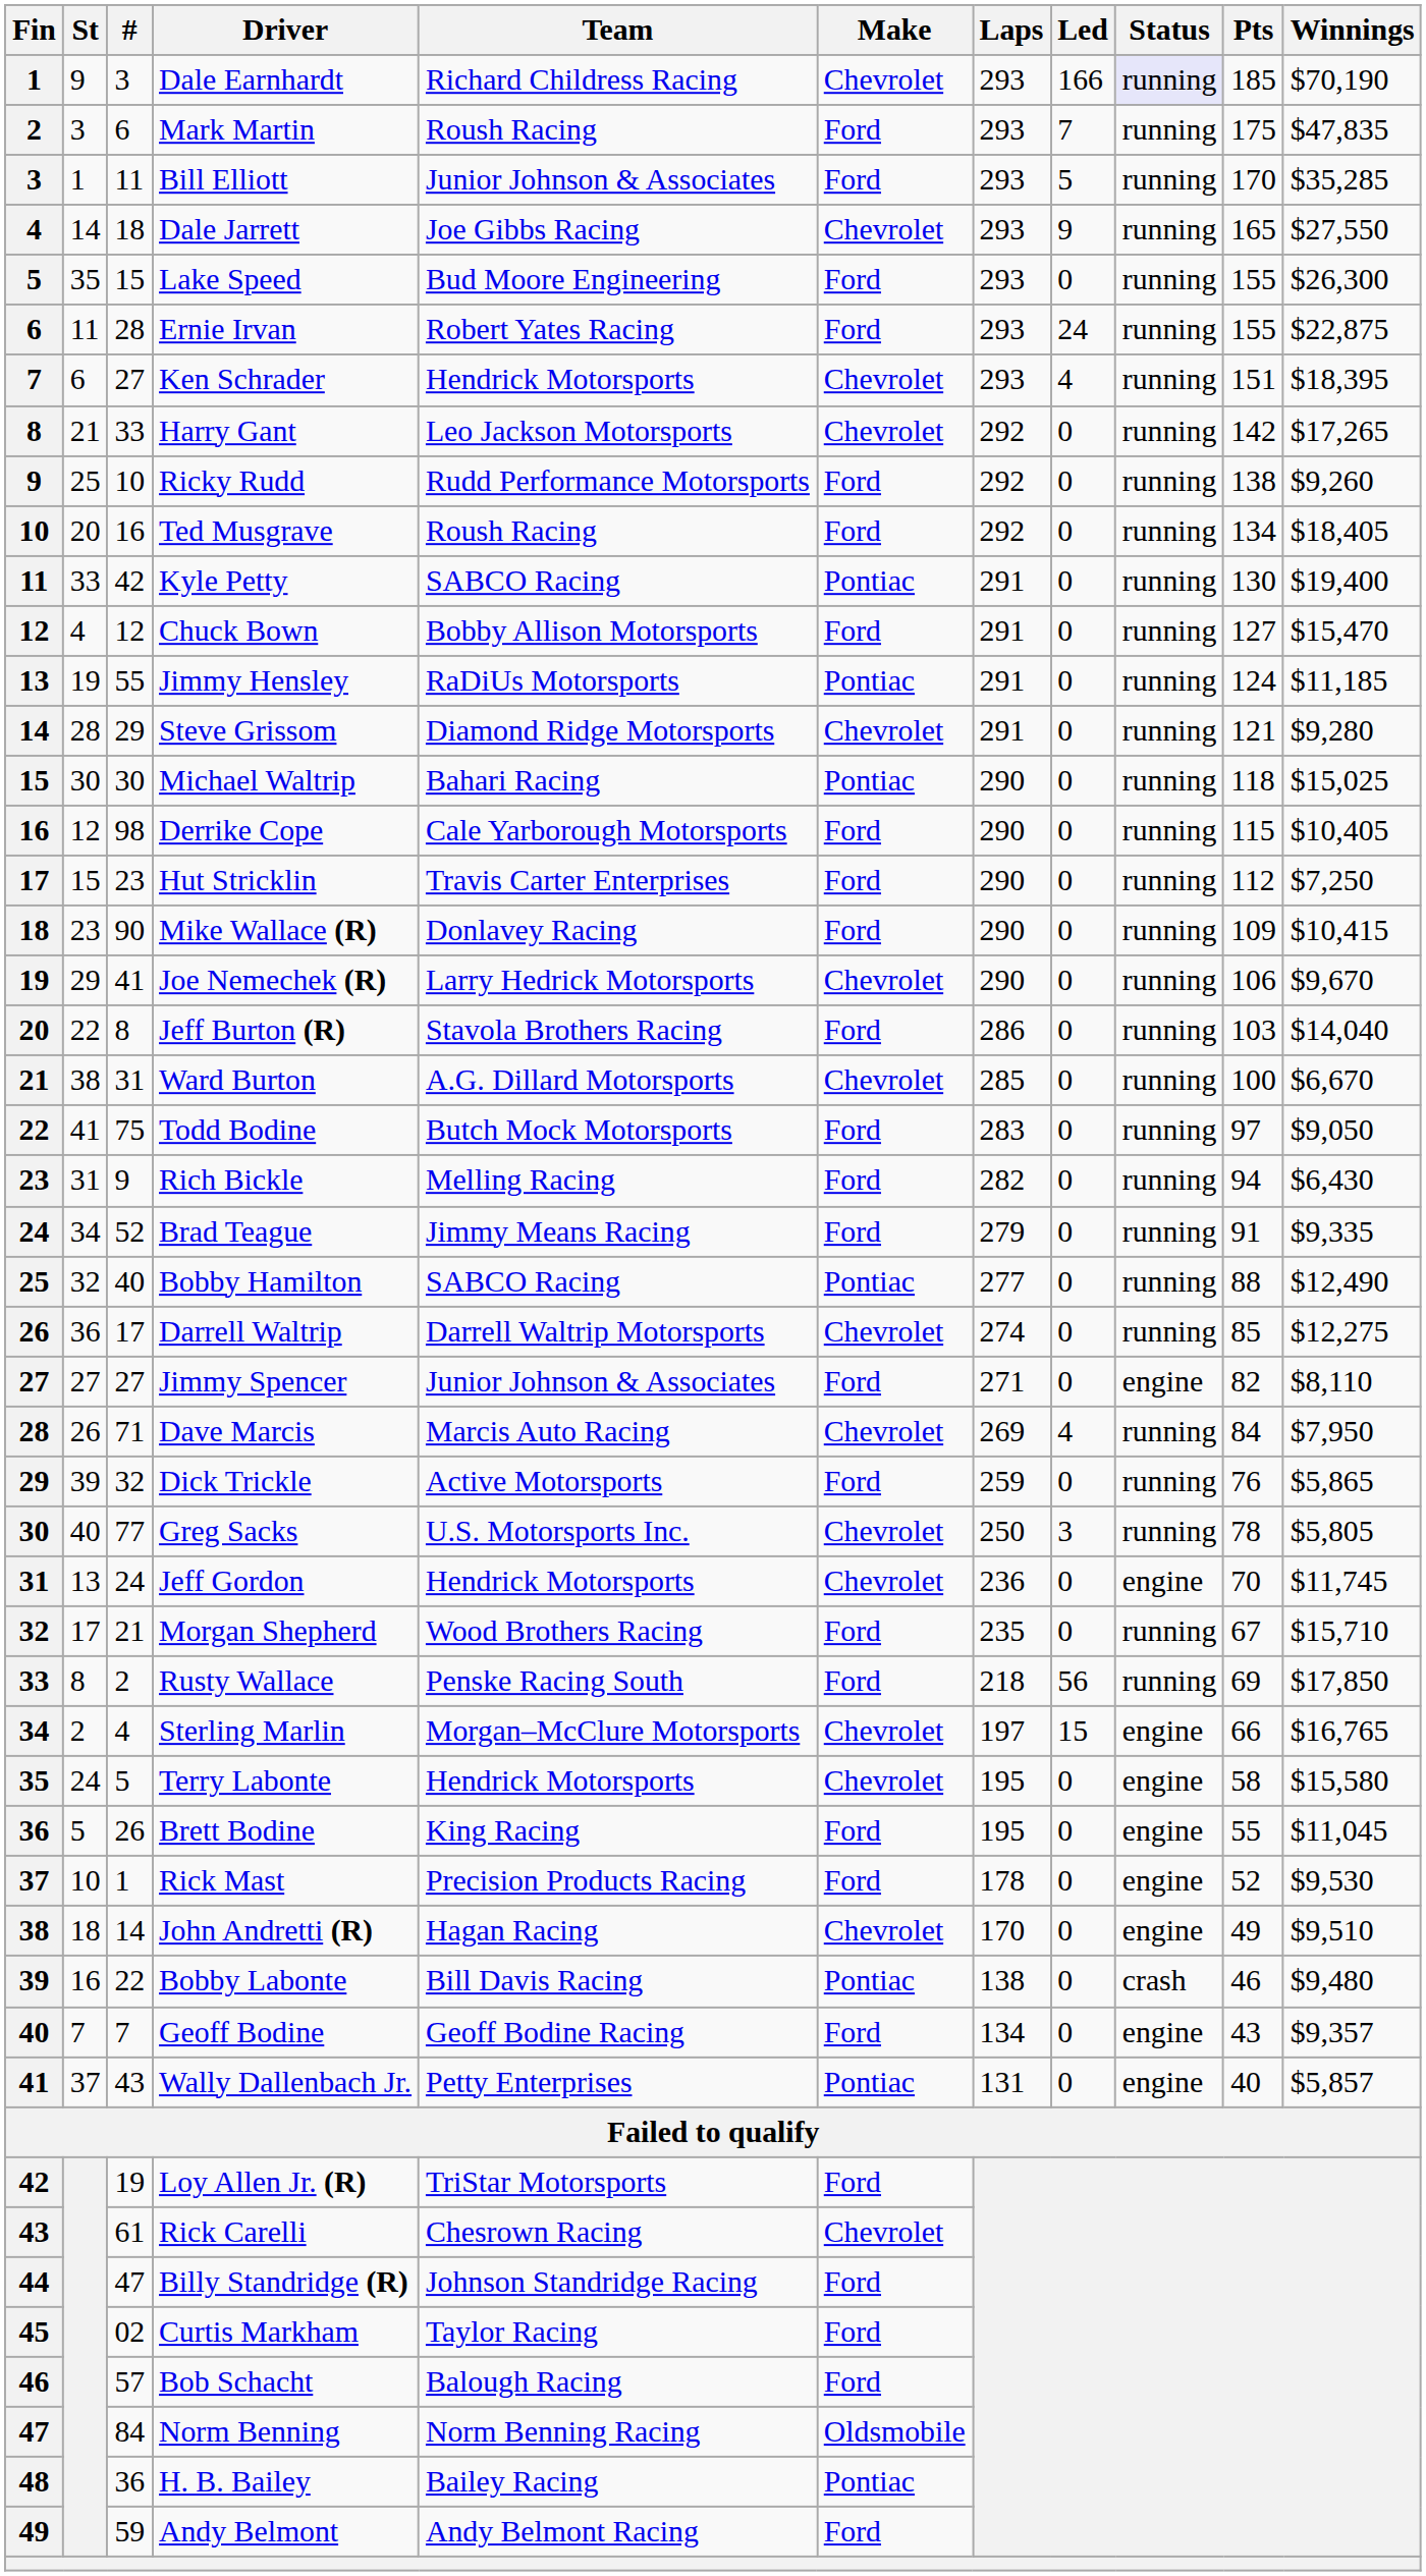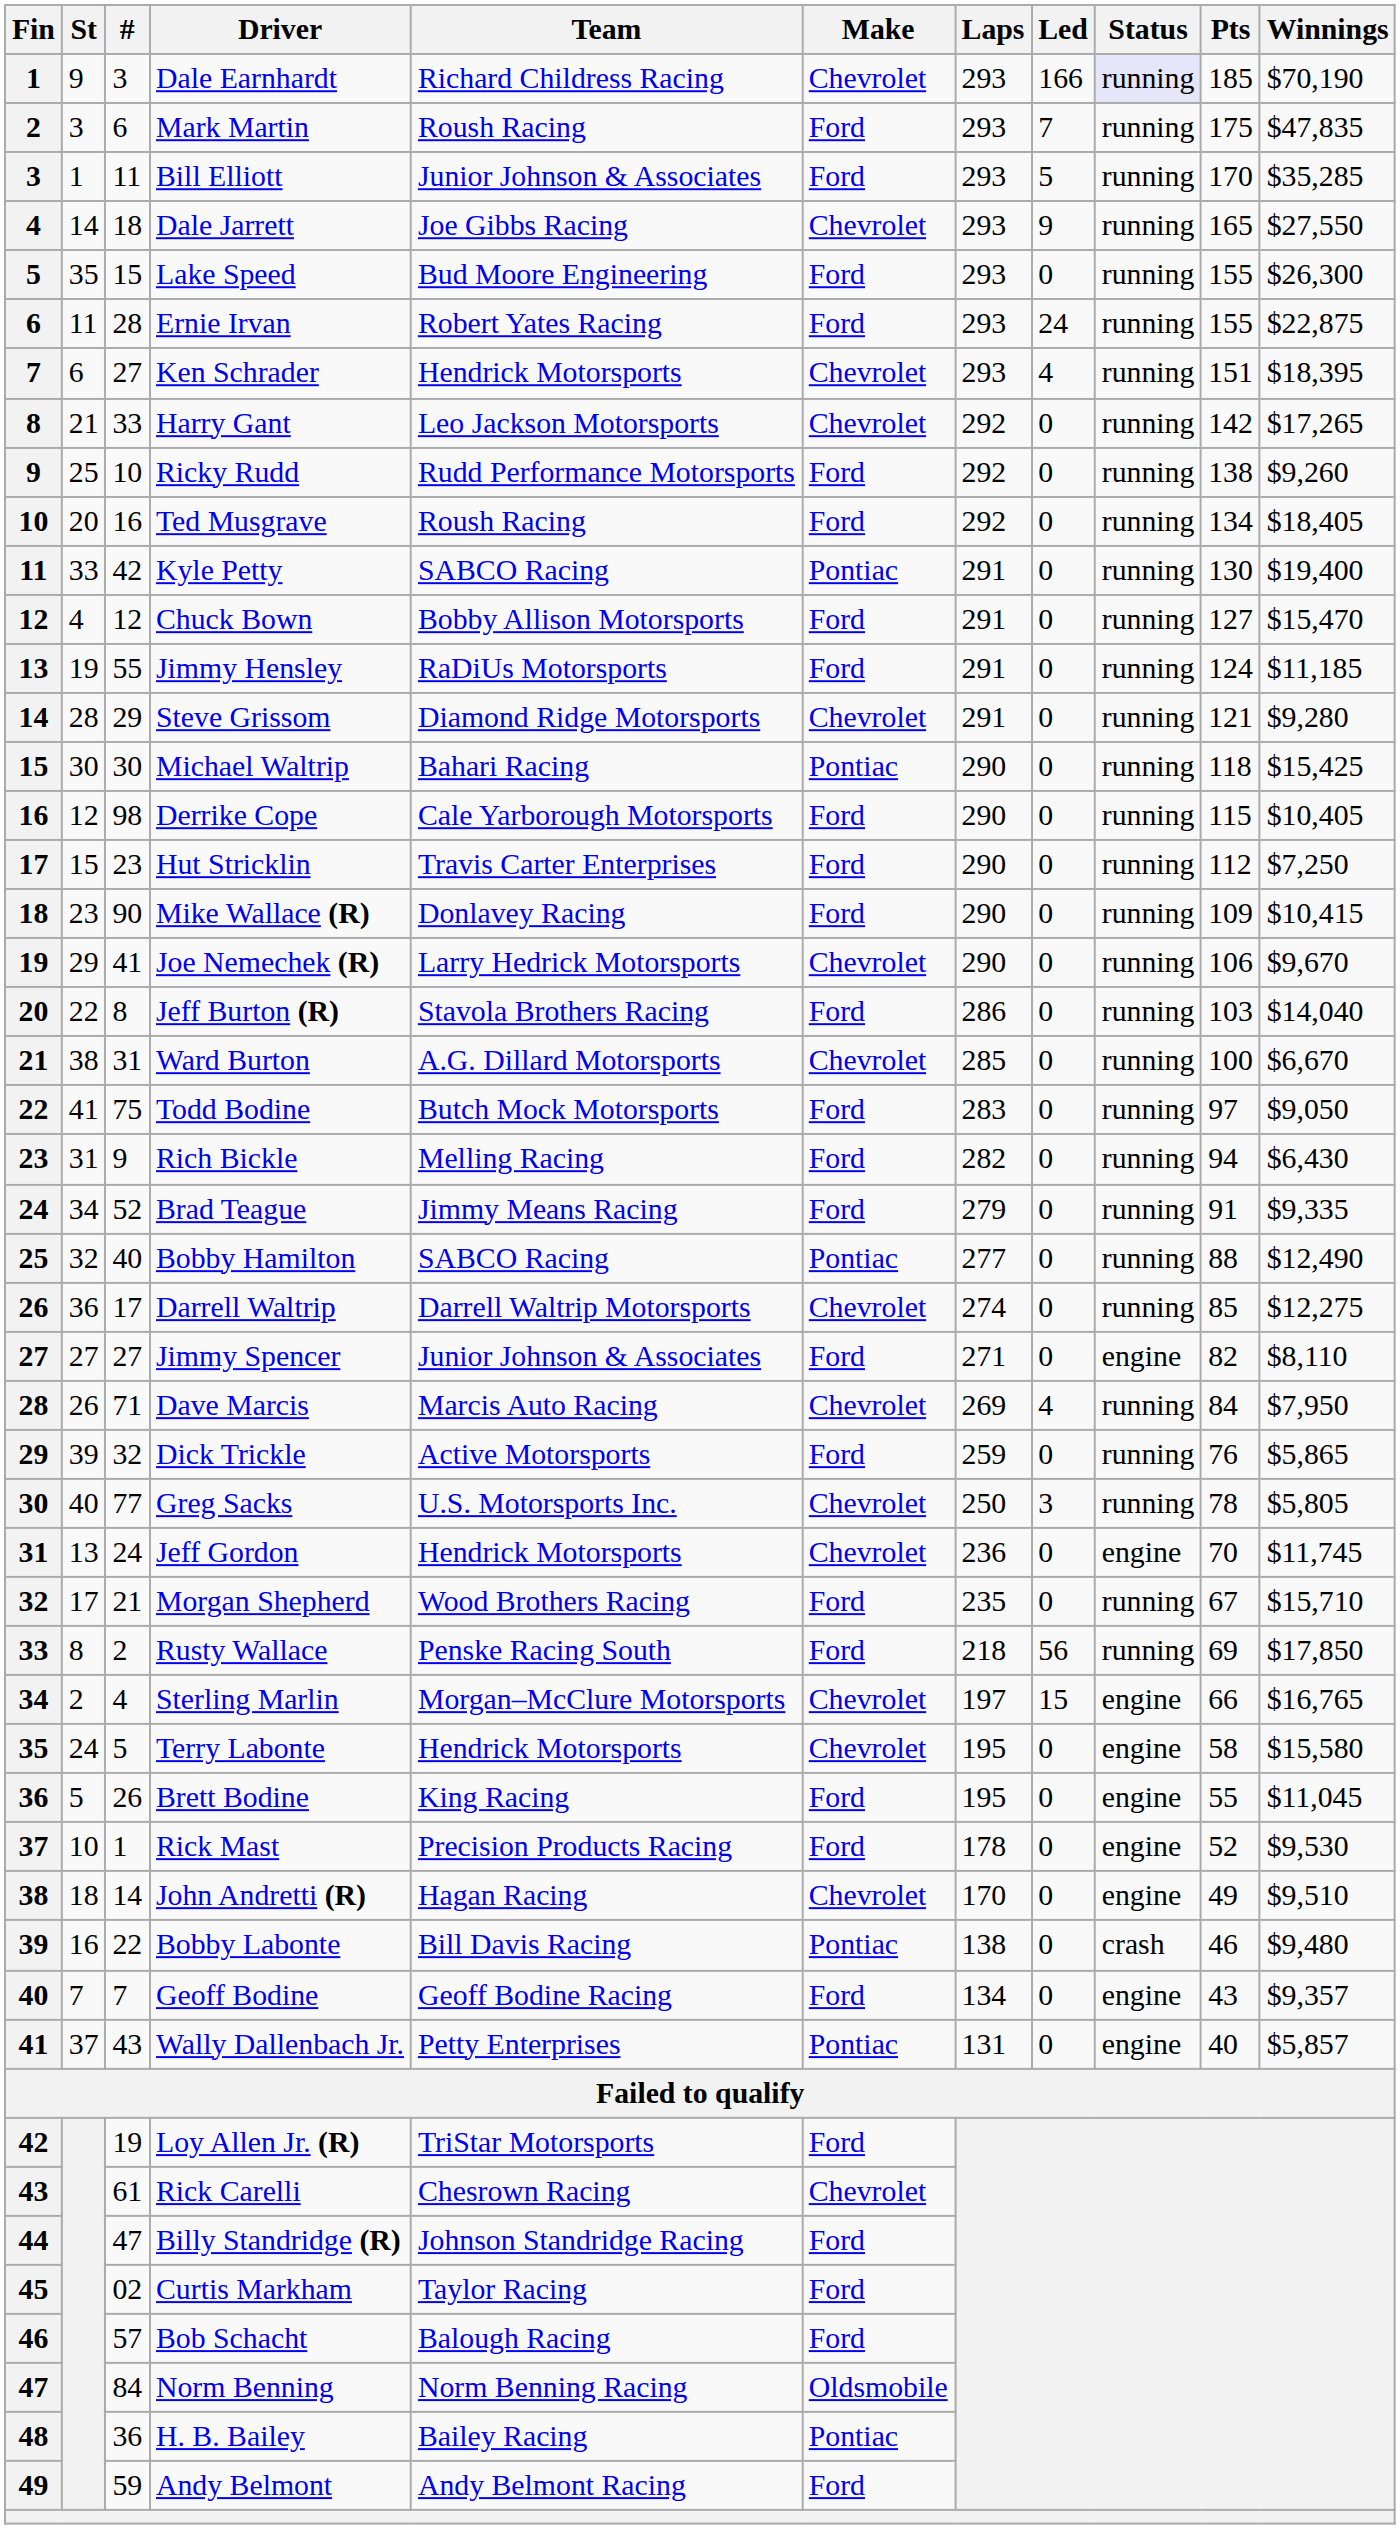Jimmy Hensley | Make: Pontiac -> Ford
Michael Waltrip | Winnings: $15,025 -> $15,425
